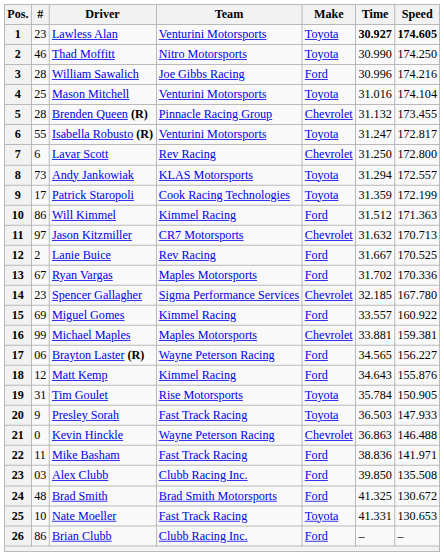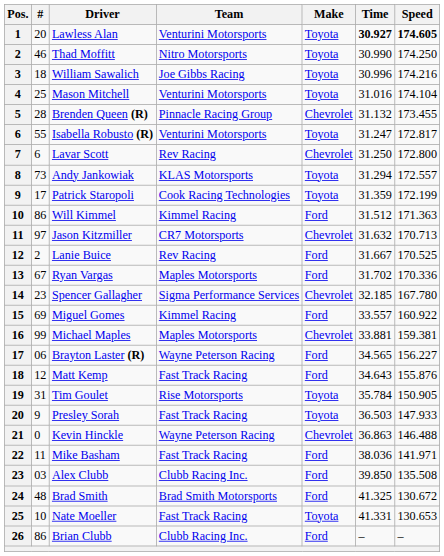Lawless Alan | #: 23 -> 20
William Sawalich | #: 28 -> 18
William Sawalich | Make: Ford -> Toyota
Matt Kemp | Team: Kimmel Racing -> Fast Track Racing
Mike Basham | Time: 38.836 -> 38.036
